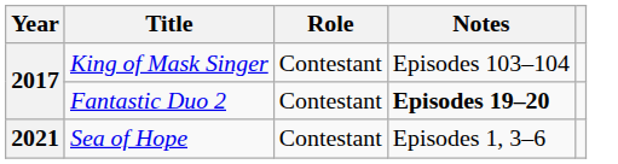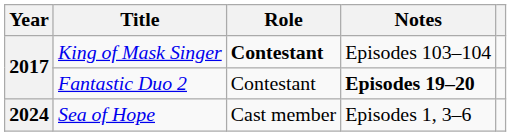King of Mask Singer | Role: normal -> bold
Sea of Hope | Year: 2021 -> 2024
Sea of Hope | Role: Contestant -> Cast member
